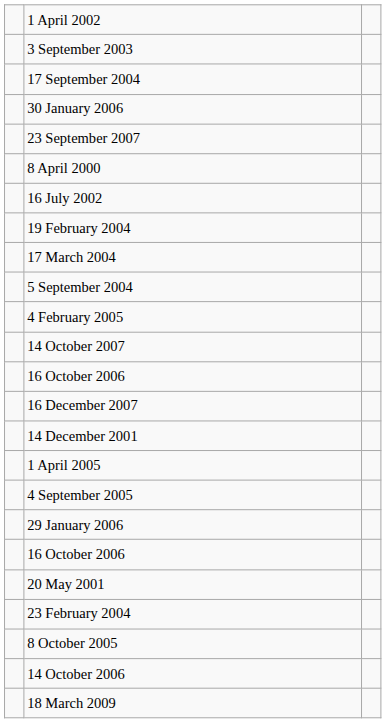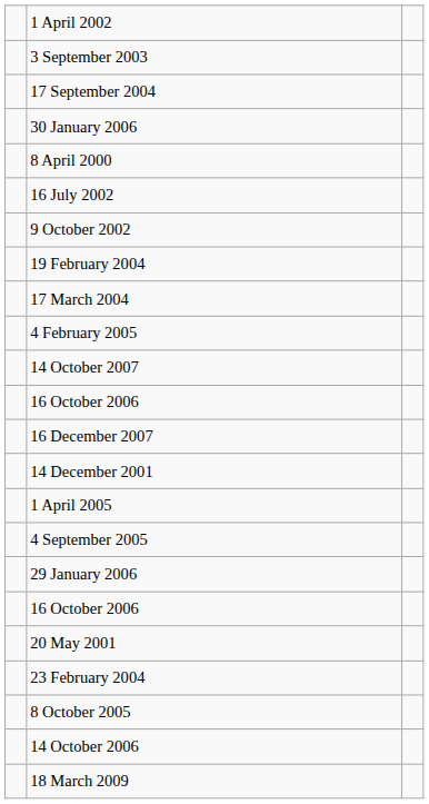- row: 23 September 2007
+ row: 9 October 2002
- row: 5 September 2004
